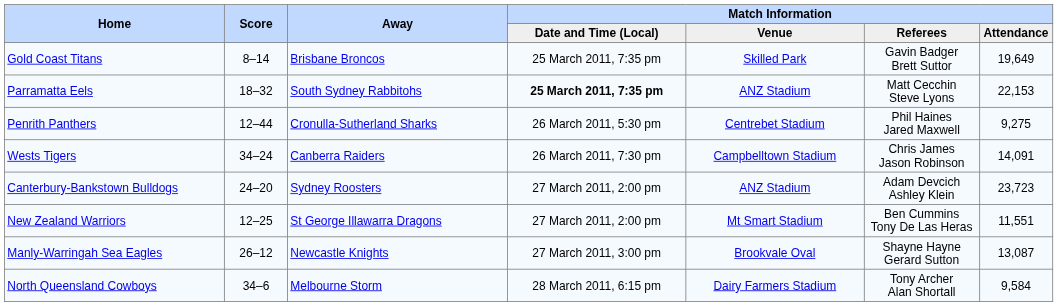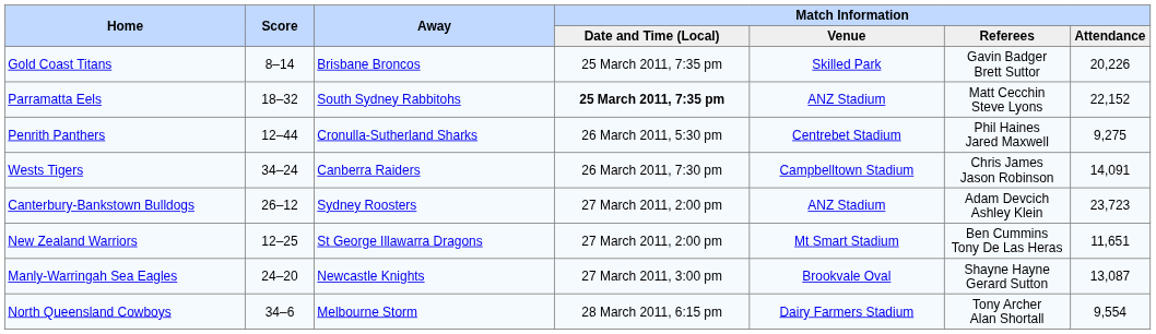Gold Coast Titans | Match Information / Attendance: 19,649 -> 20,226
Parramatta Eels | Match Information / Attendance: 22,153 -> 22,152
Canterbury-Bankstown Bulldogs | Score: 24–20 -> 26–12
New Zealand Warriors | Match Information / Attendance: 11,551 -> 11,651
Manly-Warringah Sea Eagles | Score: 26–12 -> 24–20
North Queensland Cowboys | Match Information / Attendance: 9,584 -> 9,554
